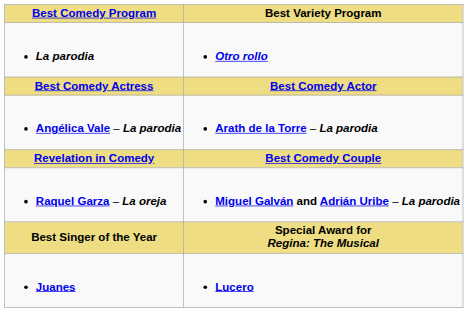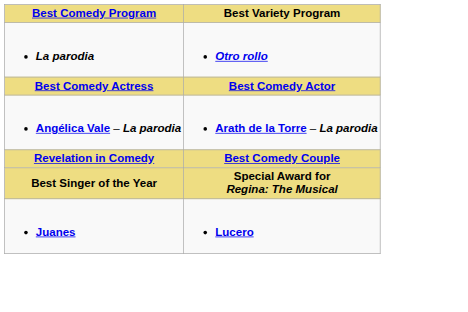- row: Raquel Garza – La oreja | Miguel Galván and Adrián Uribe – La parodia
